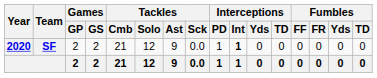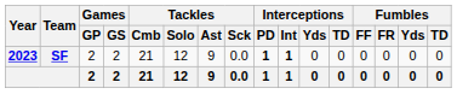SF | Year: 2020 -> 2023
SF | Interceptions / PD: normal -> bold
